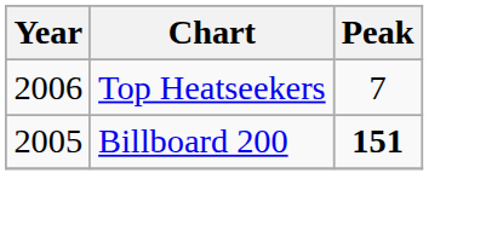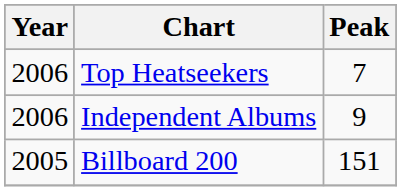+ row: 2006 | Independent Albums | 9
Billboard 200 | Peak: bold -> normal
